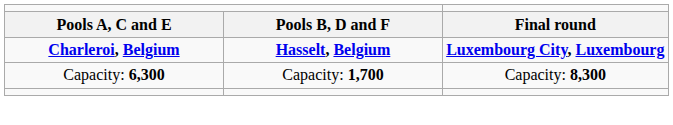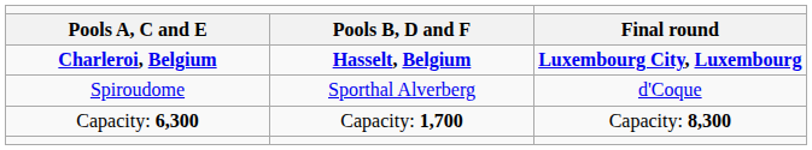+ row: Spiroudome | Sporthal Alverberg | d'Coque
